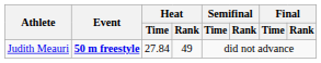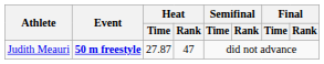Judith Meauri | Heat / Time: 27.84 -> 27.87
Judith Meauri | Heat / Rank: 49 -> 47
